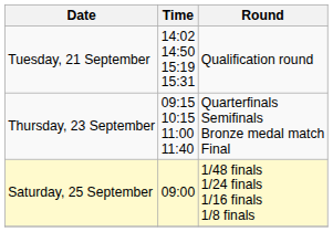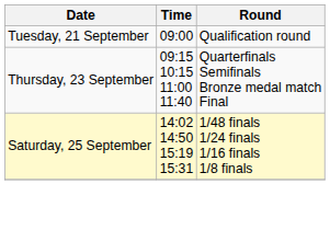Tuesday, 21 September | Time: 14:02 14:50 15:19 15:31 -> 09:00
Saturday, 25 September | Time: 09:00 -> 14:02 14:50 15:19 15:31
